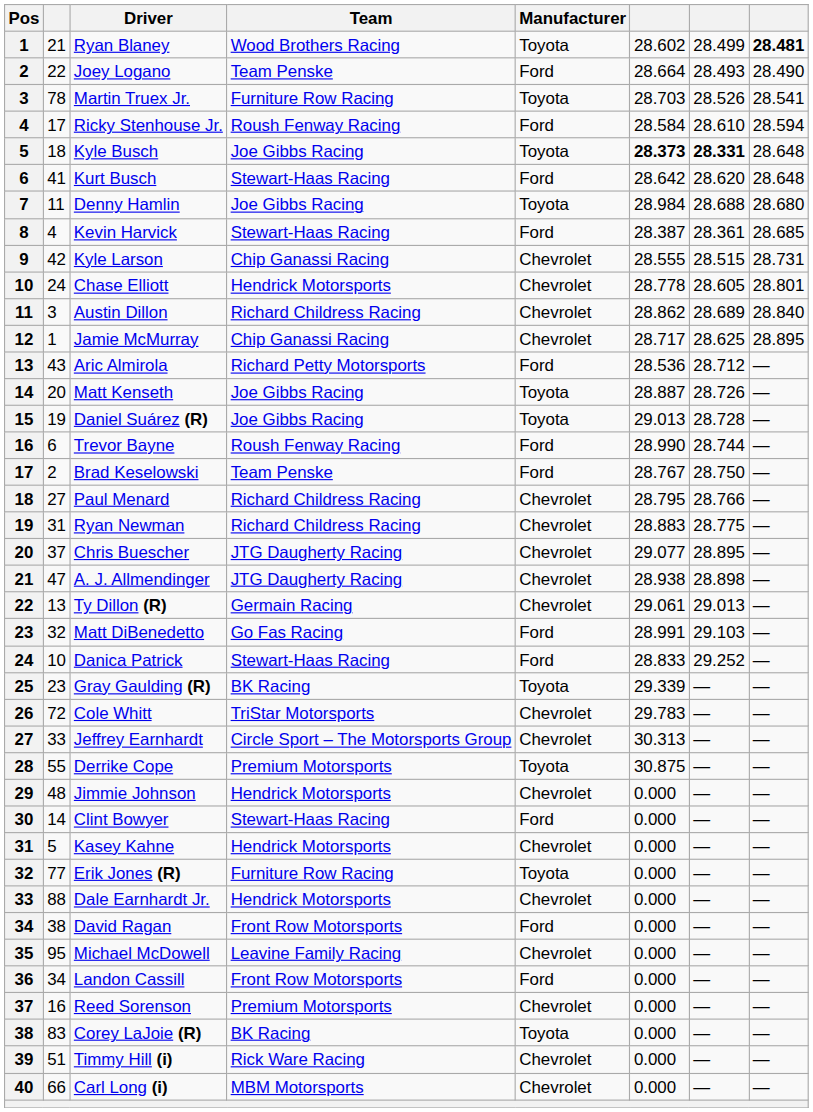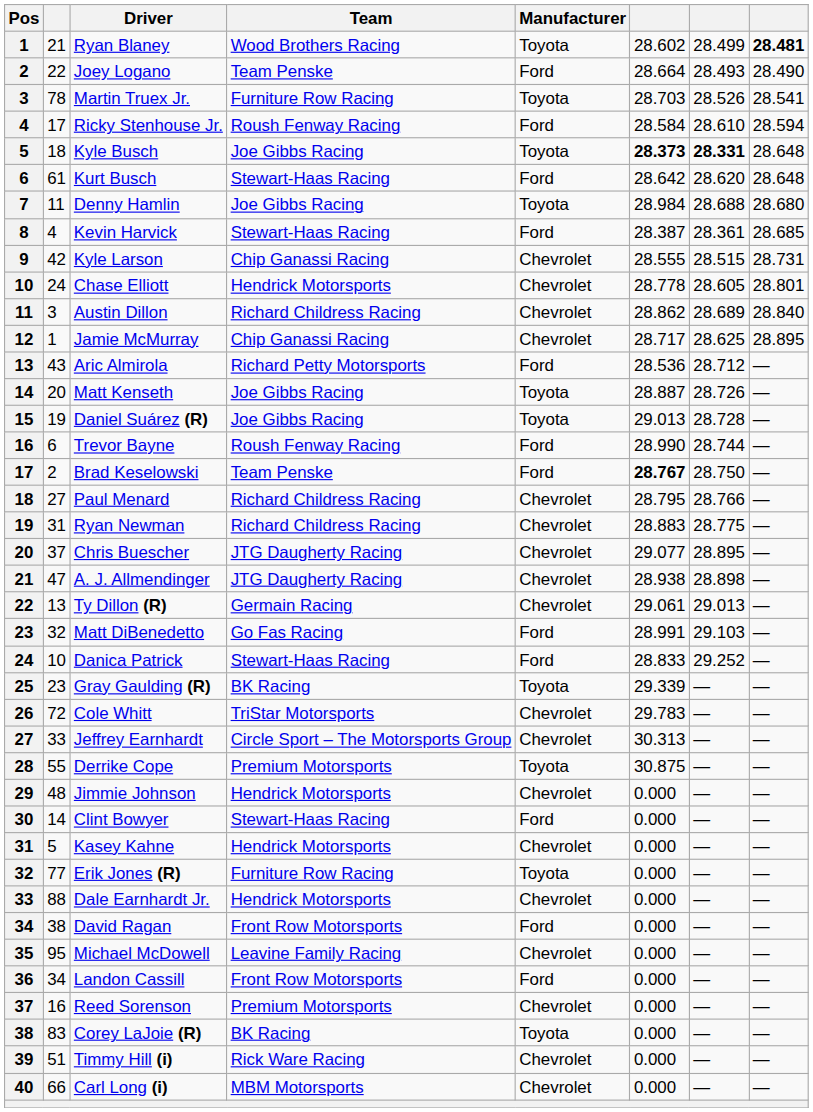Kurt Busch | column 2: 41 -> 61
Brad Keselowski | column 6: normal -> bold
